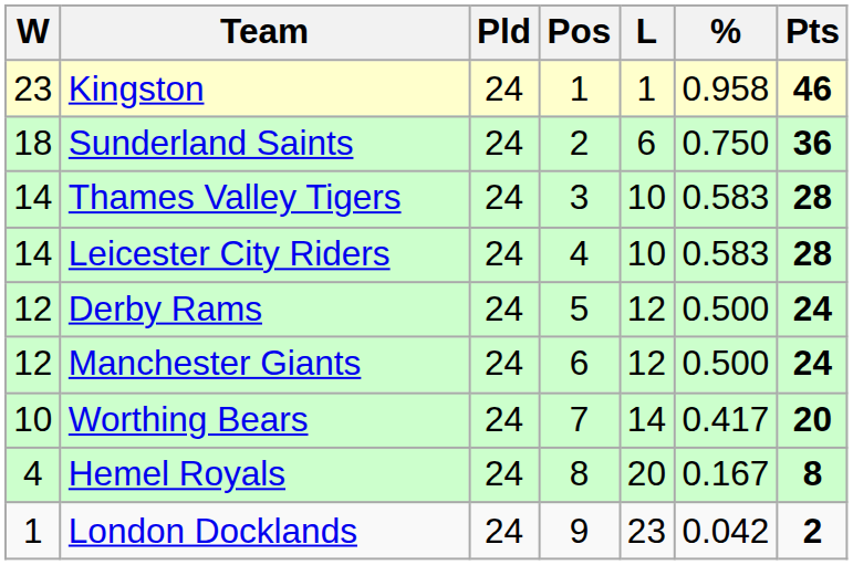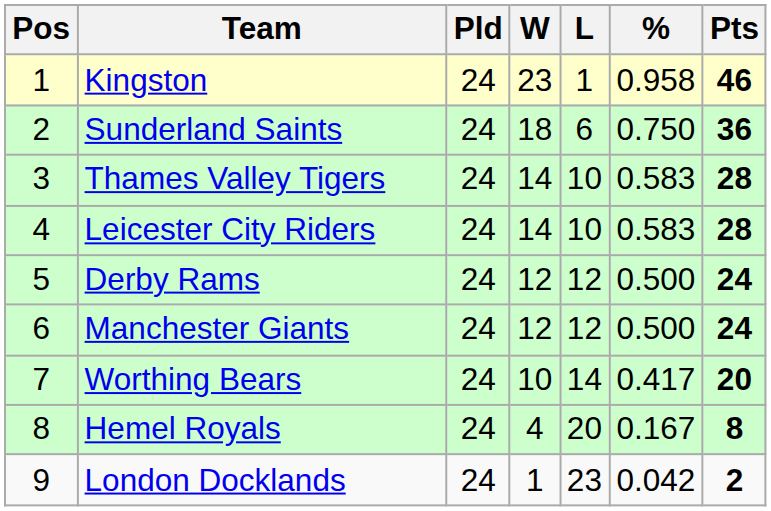columns swapped: Pos <-> W
